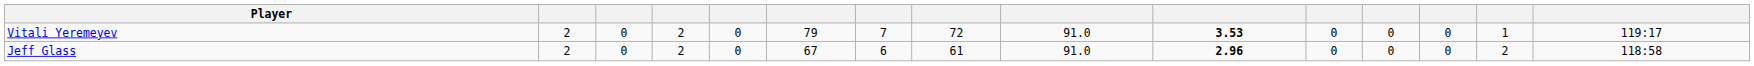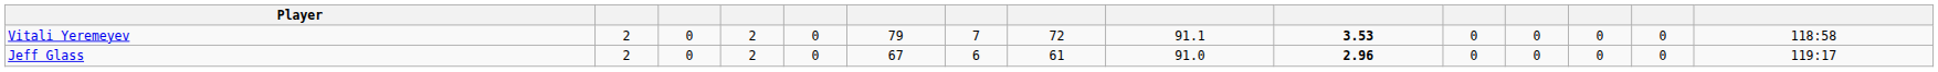Vitali Yeremeyev | column 9: 91.0 -> 91.1
Vitali Yeremeyev | column 14: 1 -> 0
Vitali Yeremeyev | column 15: 119:17 -> 118:58
Jeff Glass | column 14: 2 -> 0
Jeff Glass | column 15: 118:58 -> 119:17
